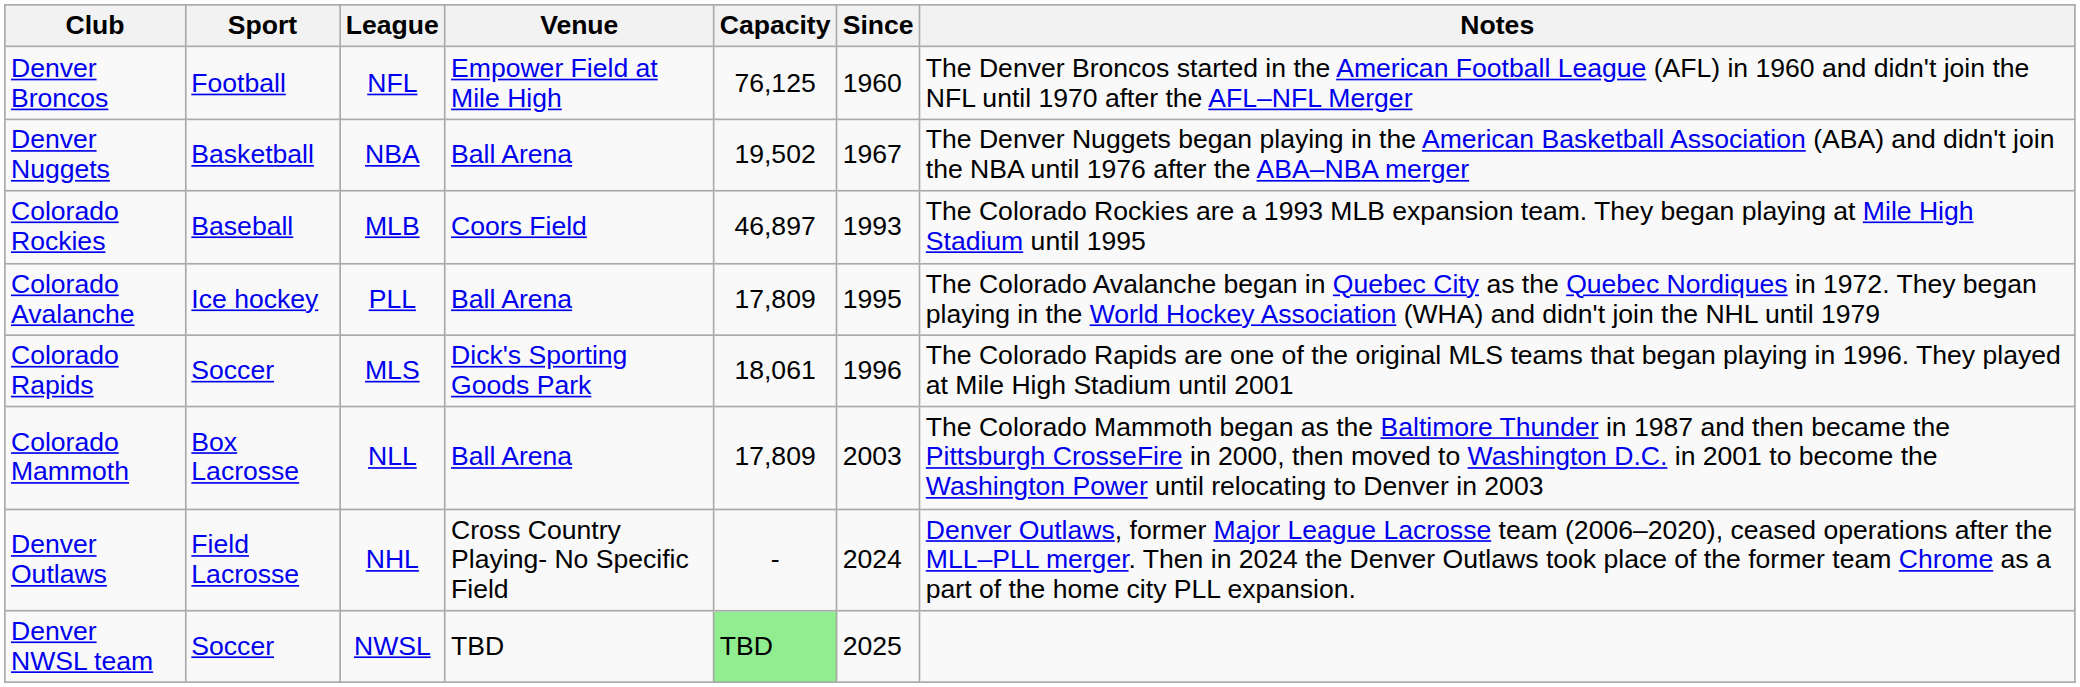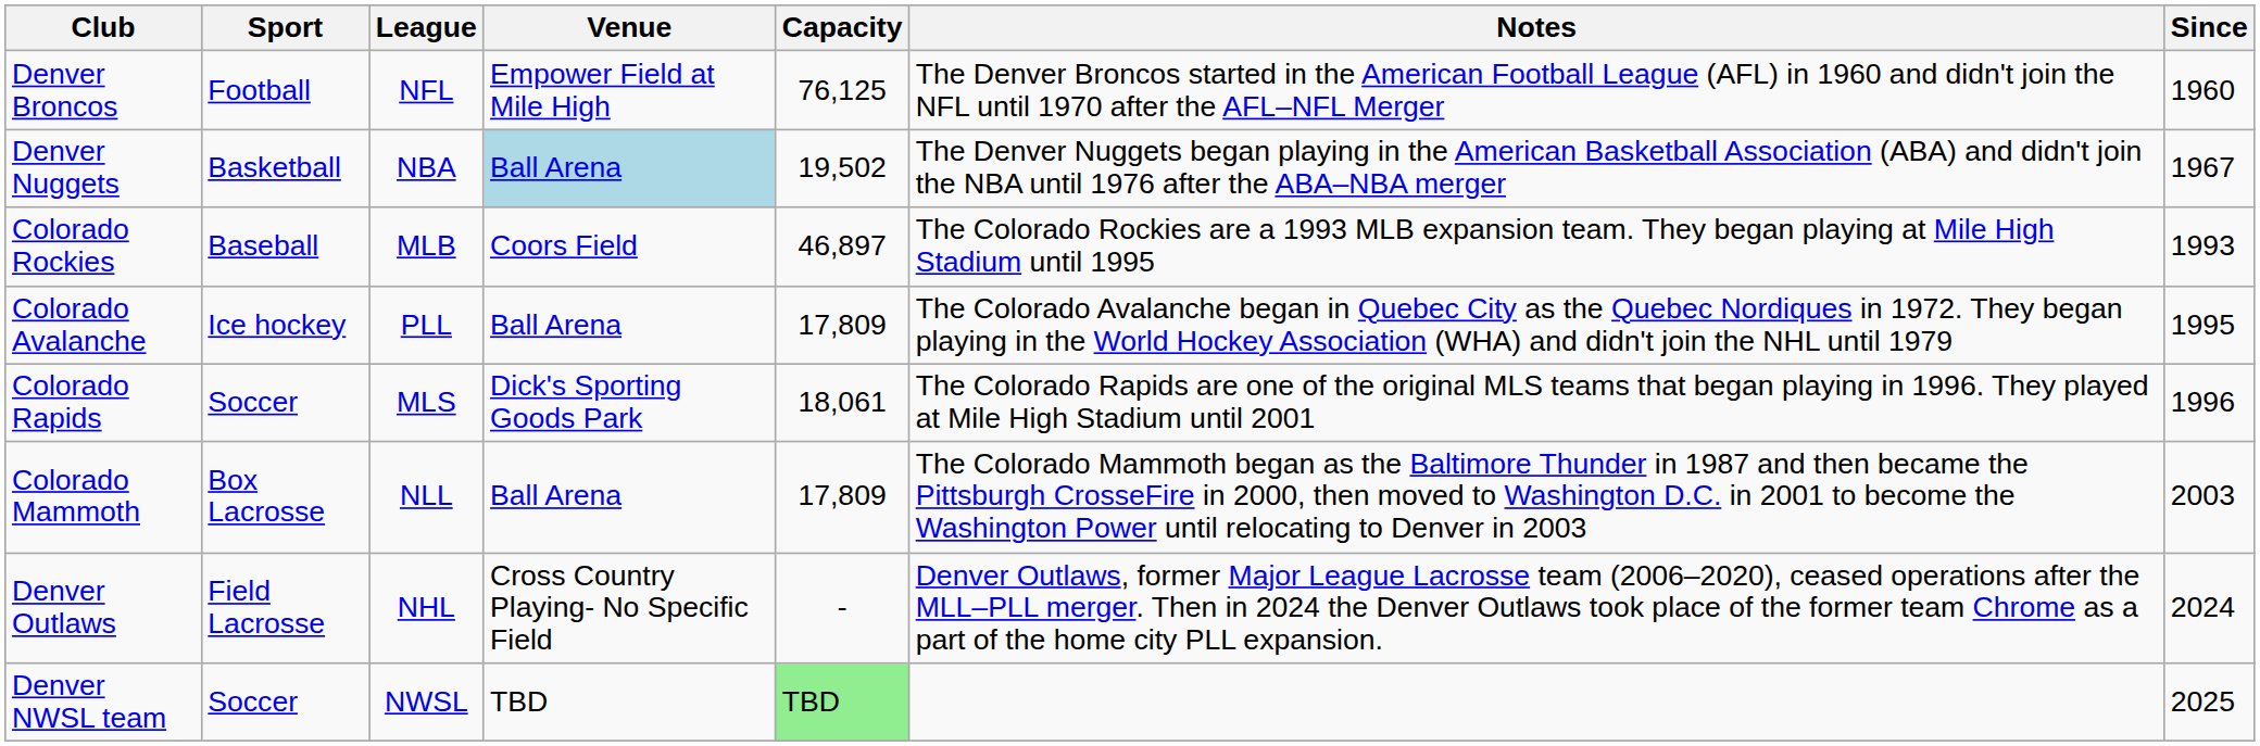columns swapped: Since <-> Notes
Denver Nuggets | Venue: no background -> lightblue background
